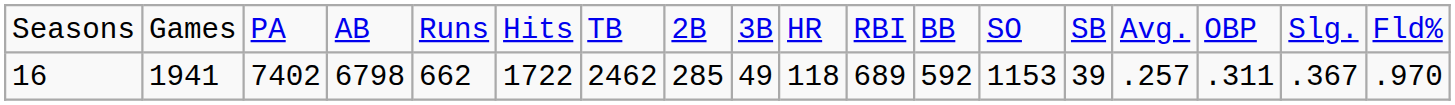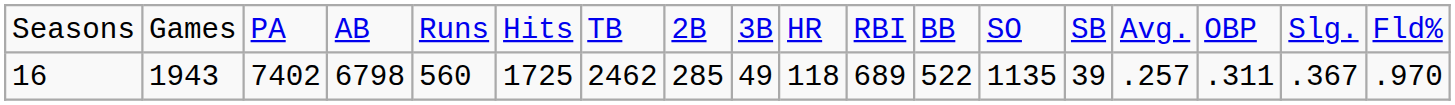16 | column 2: 1941 -> 1943
16 | column 5: 662 -> 560
16 | column 6: 1722 -> 1725
16 | column 12: 592 -> 522
16 | column 13: 1153 -> 1135
